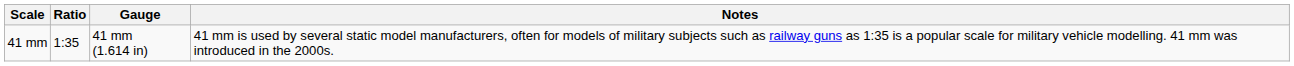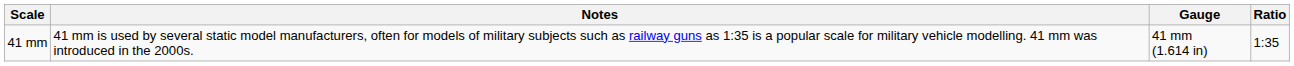columns swapped: Ratio <-> Notes
